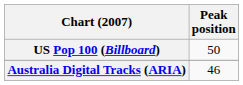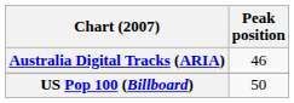rows swapped: Australia Digital Tracks (ARIA) <-> US Pop 100 (Billboard)
